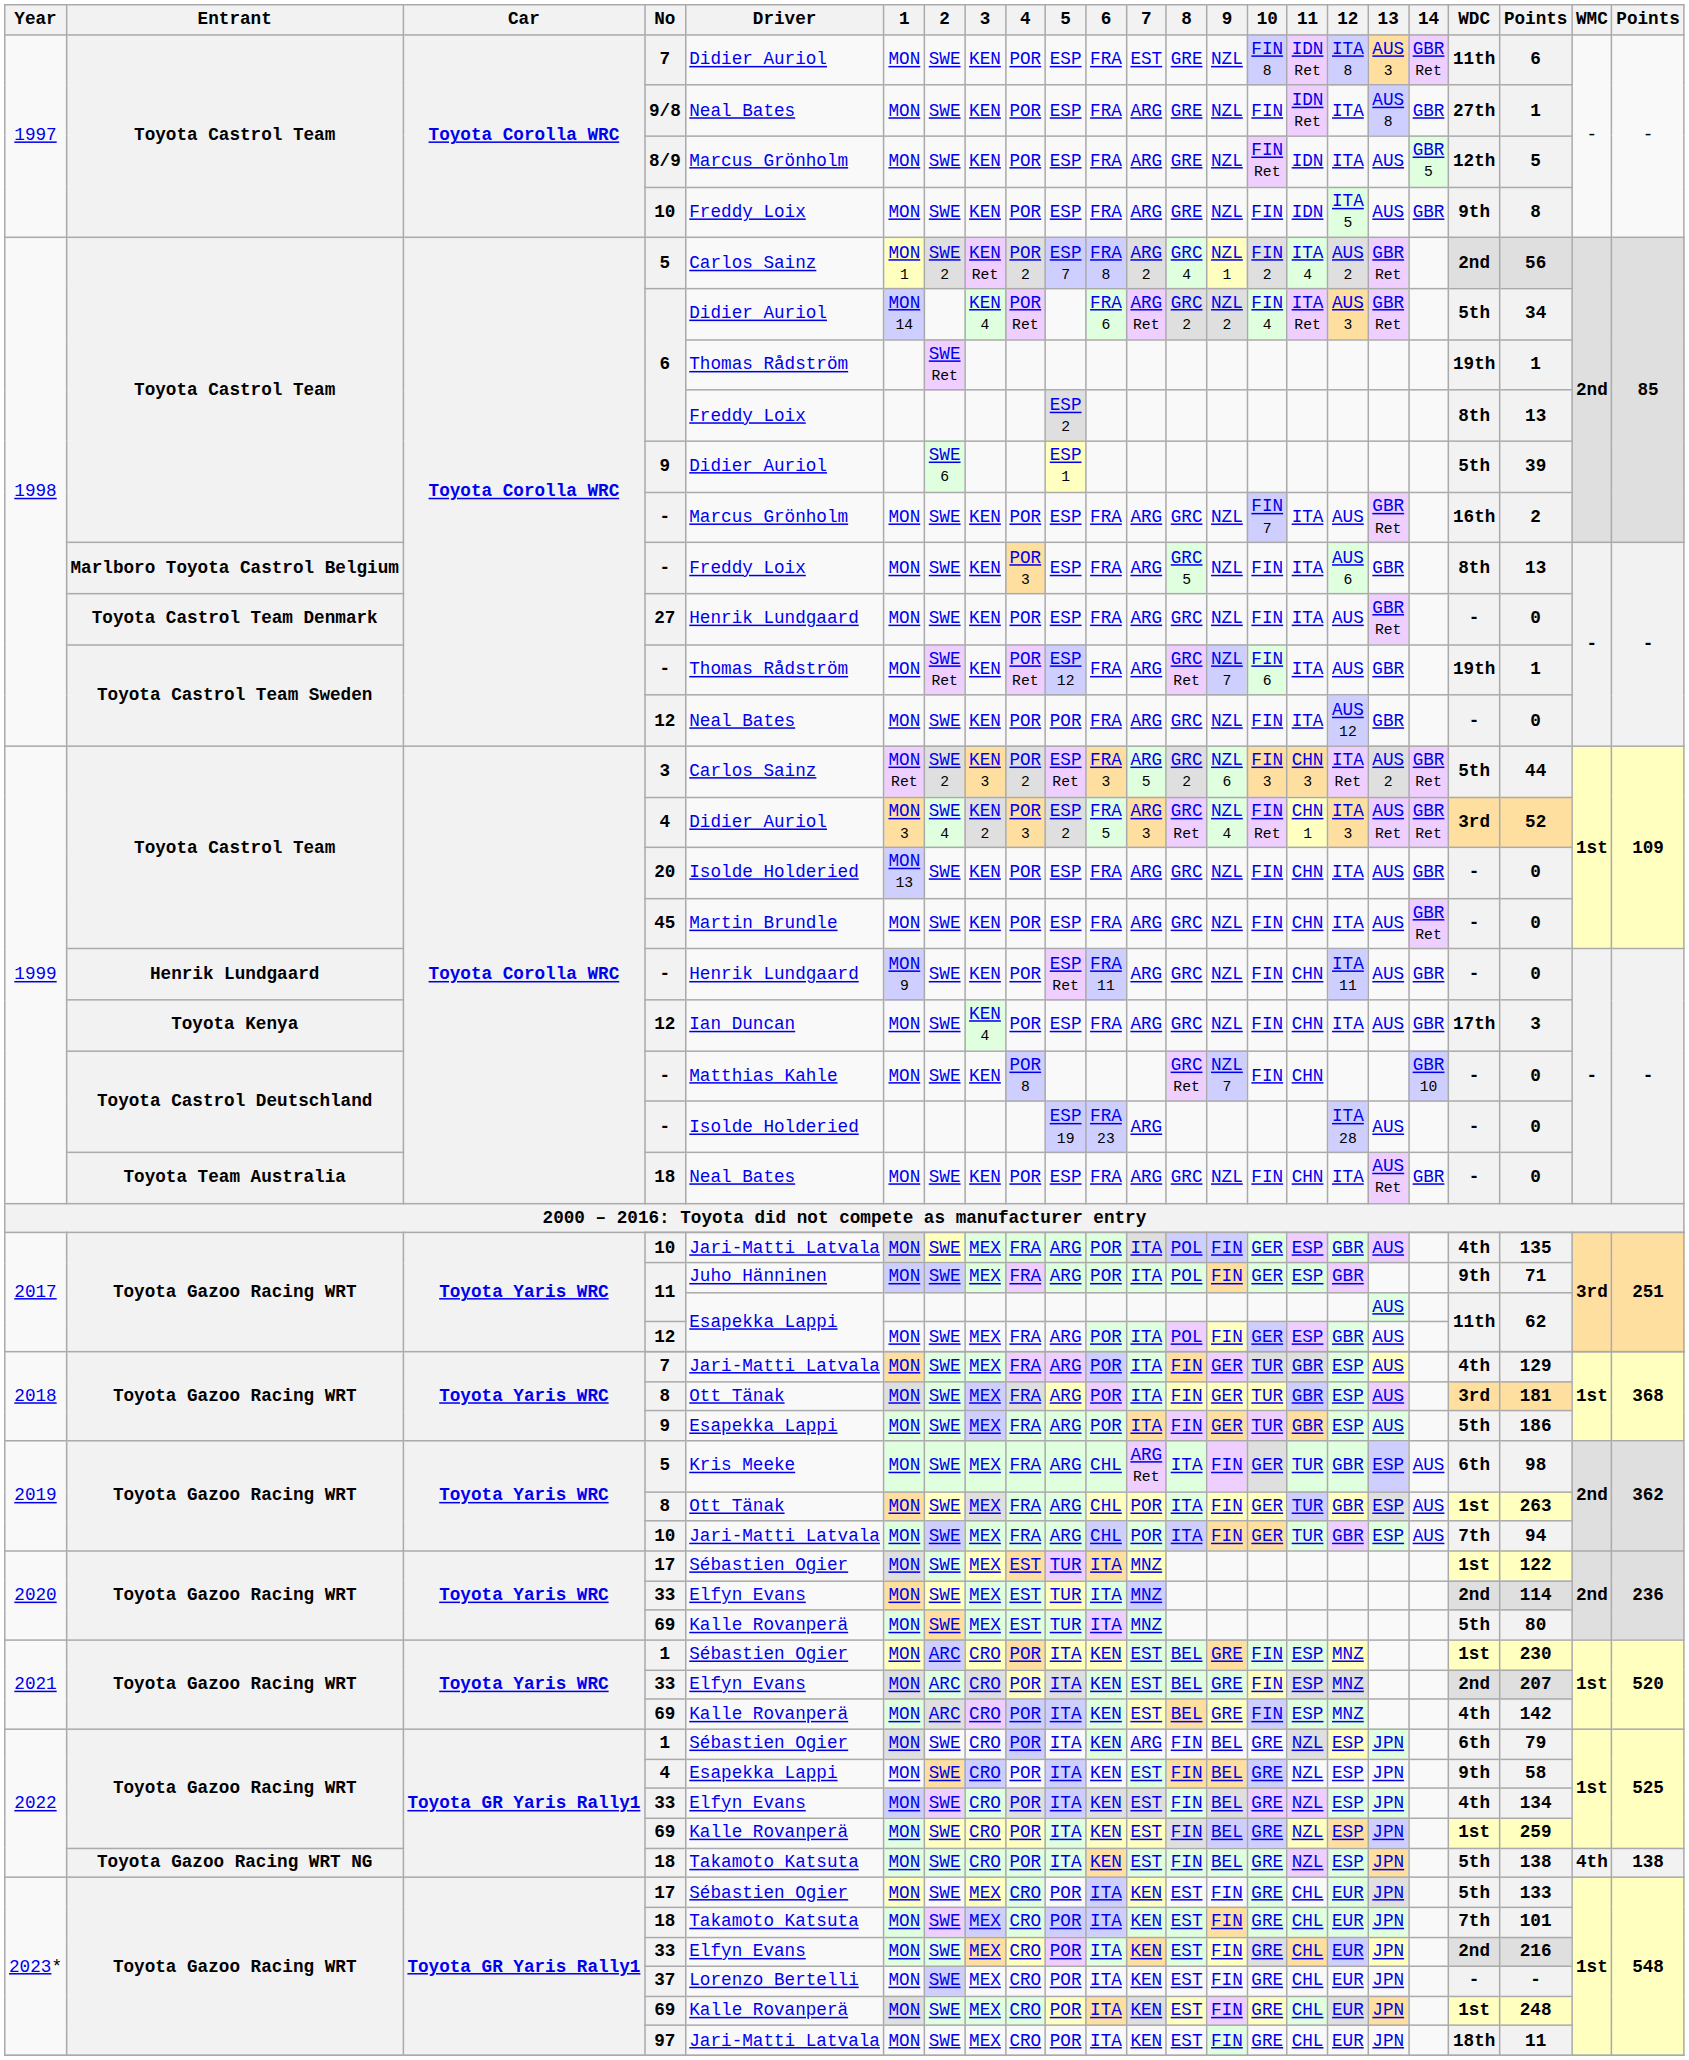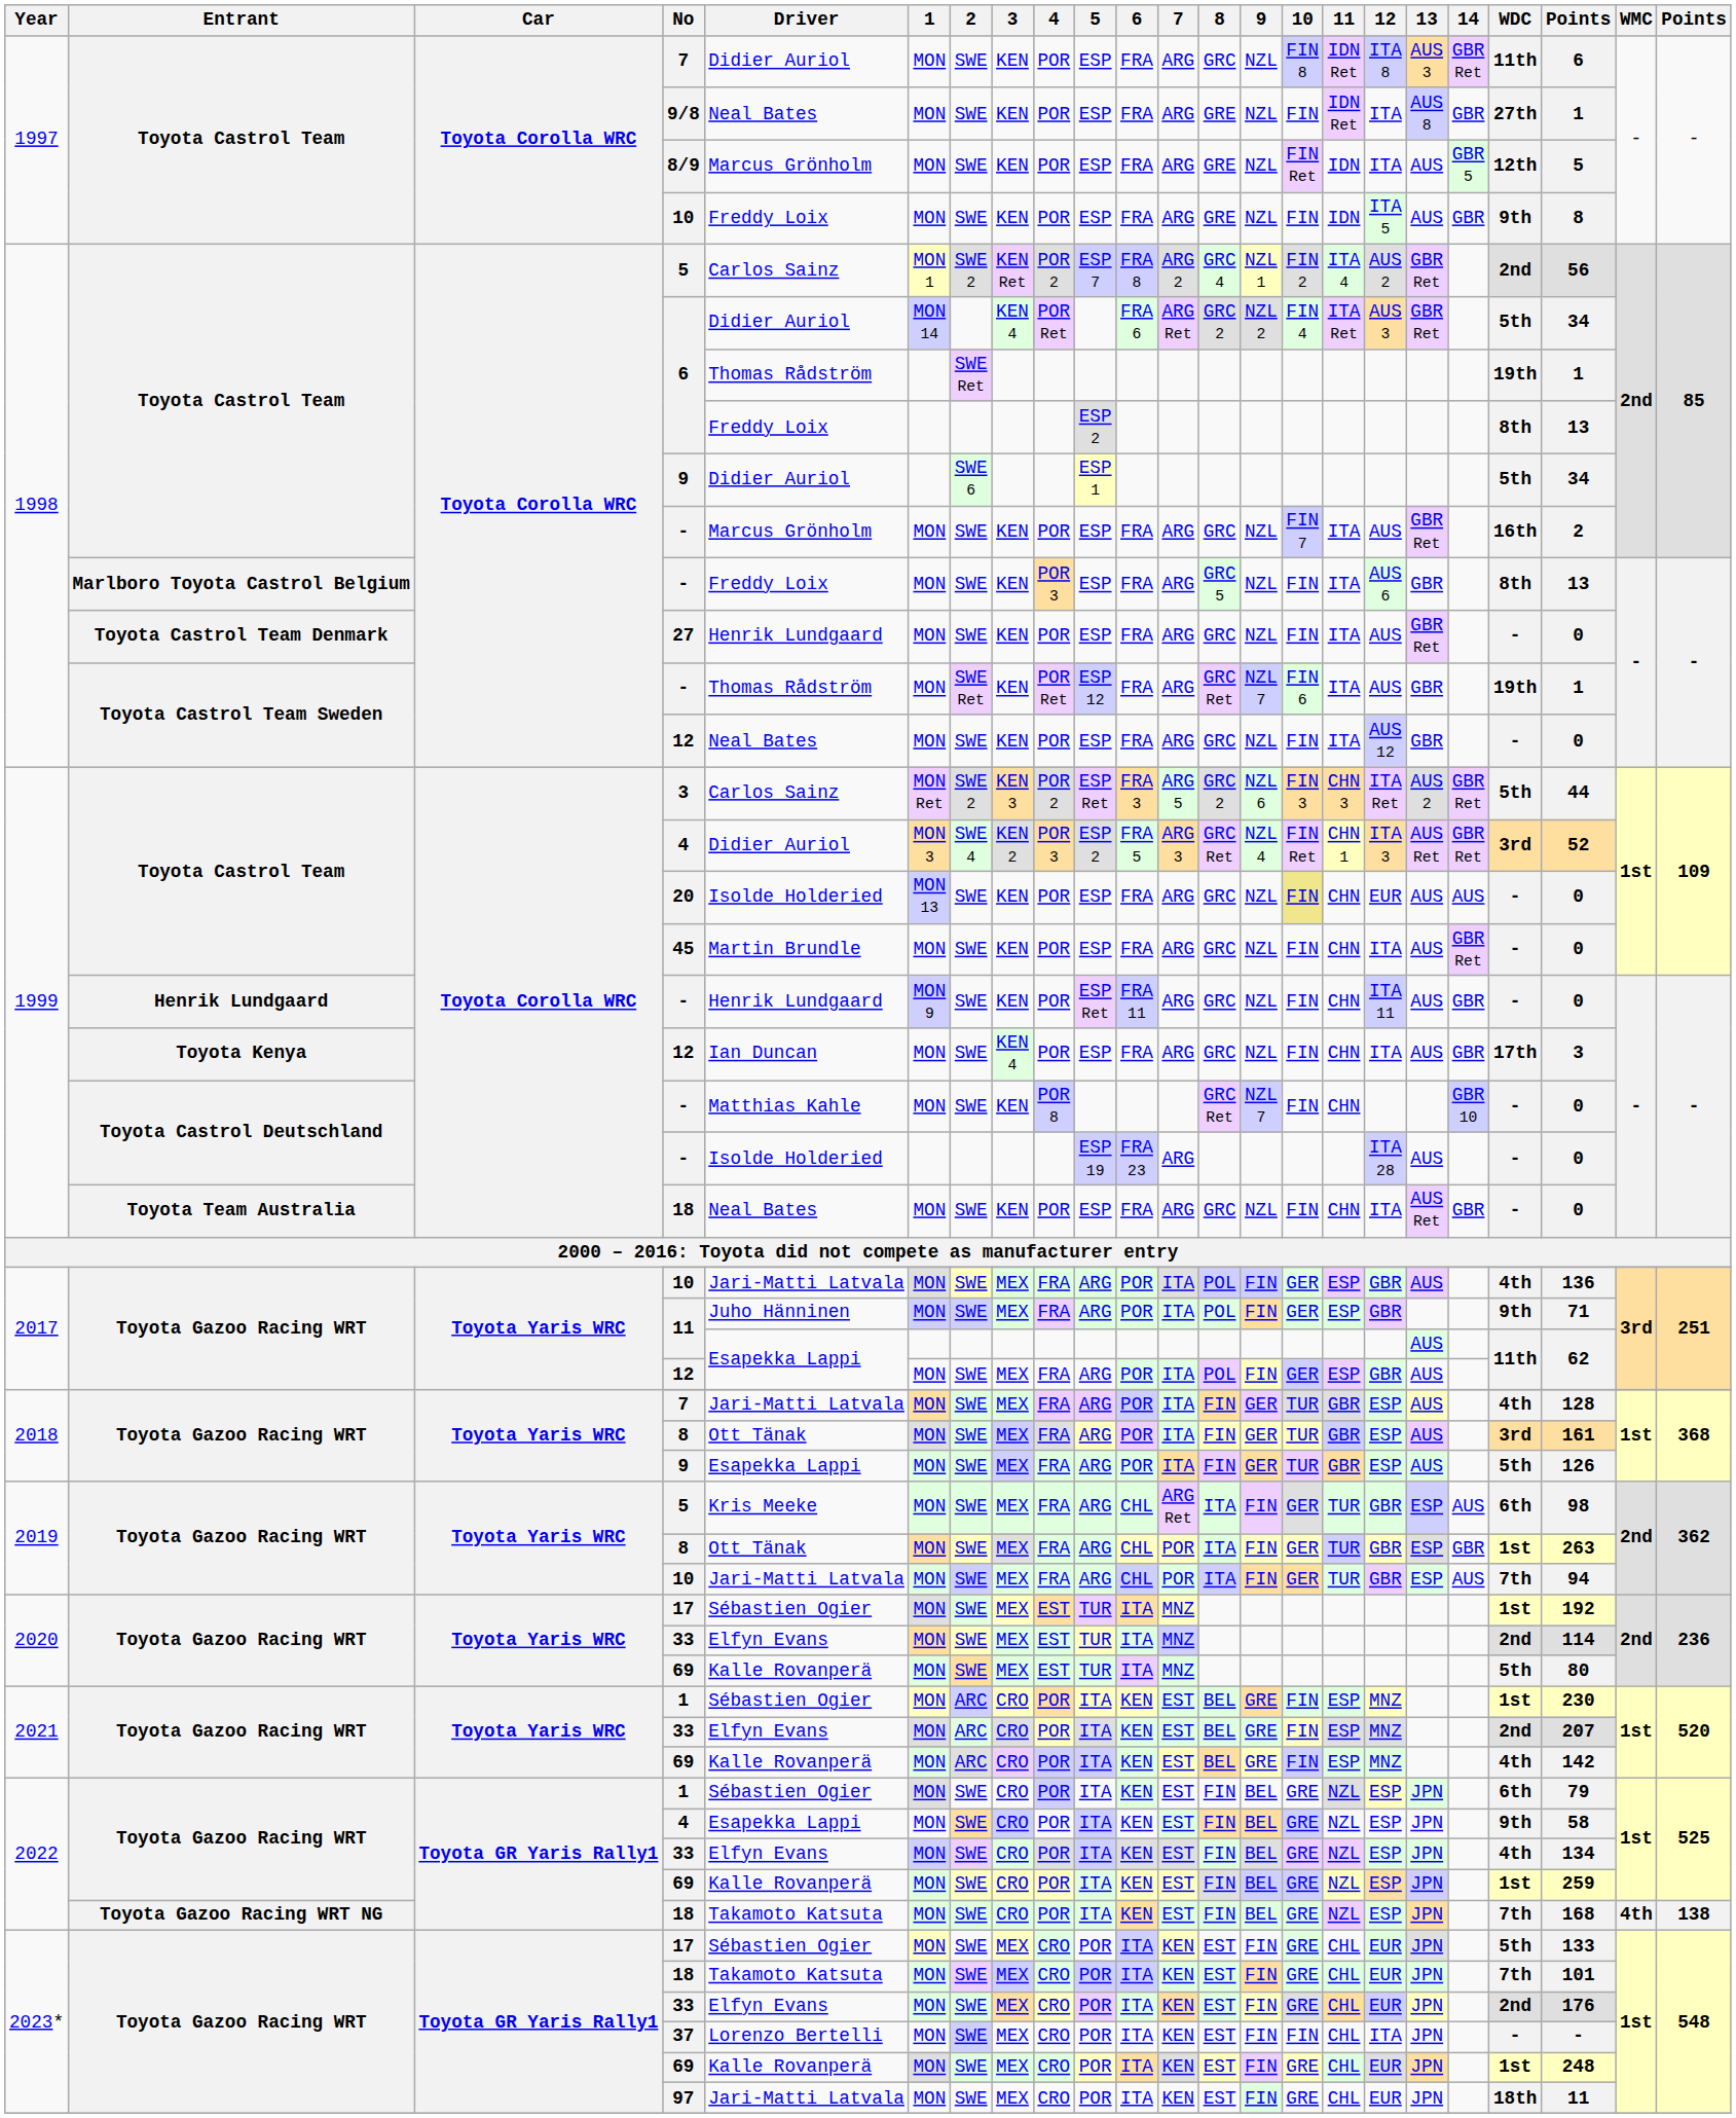1997 / 7 | 7: EST -> ARG
1997 / 7 | 8: GRE -> GRC
1998 / 9 | column 21: 39 -> 34
1998 / 12 | 5: POR -> ESP
20 | 10: no background -> khaki background
20 | 12: ITA -> EUR
20 | 14: GBR -> AUS
2017 / 10 | column 21: 135 -> 136
2018 / 7 | column 21: 129 -> 128
2018 / 8 | column 21: 181 -> 161
2018 / 9 | column 21: 186 -> 126
2019 / 8 | 14: AUS -> GBR
2020 / 17 | column 21: 122 -> 192
2022 / 1 | 7: ARG -> EST
2022 / 18 | WDC: 5th -> 7th
2022 / 18 | column 21: 138 -> 168
2023* / 33 | column 21: 216 -> 176
37 | 10: GRE -> FIN
37 | 12: EUR -> ITA
